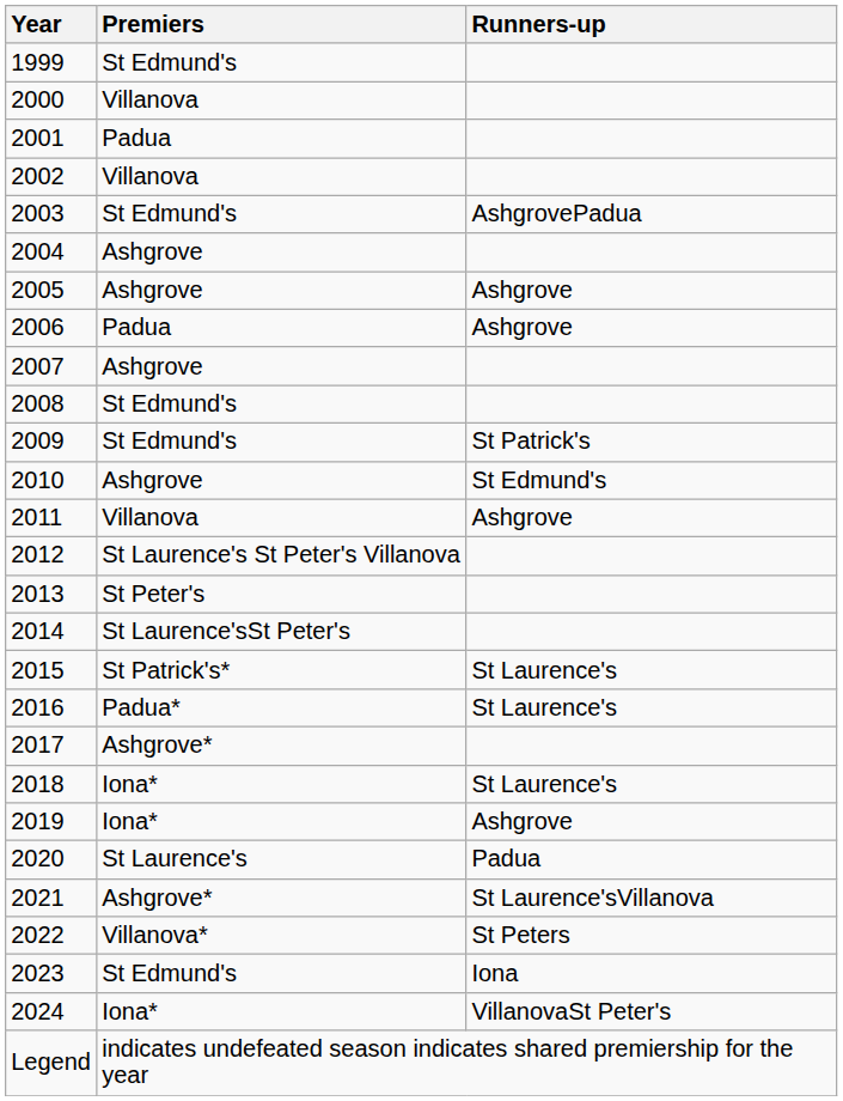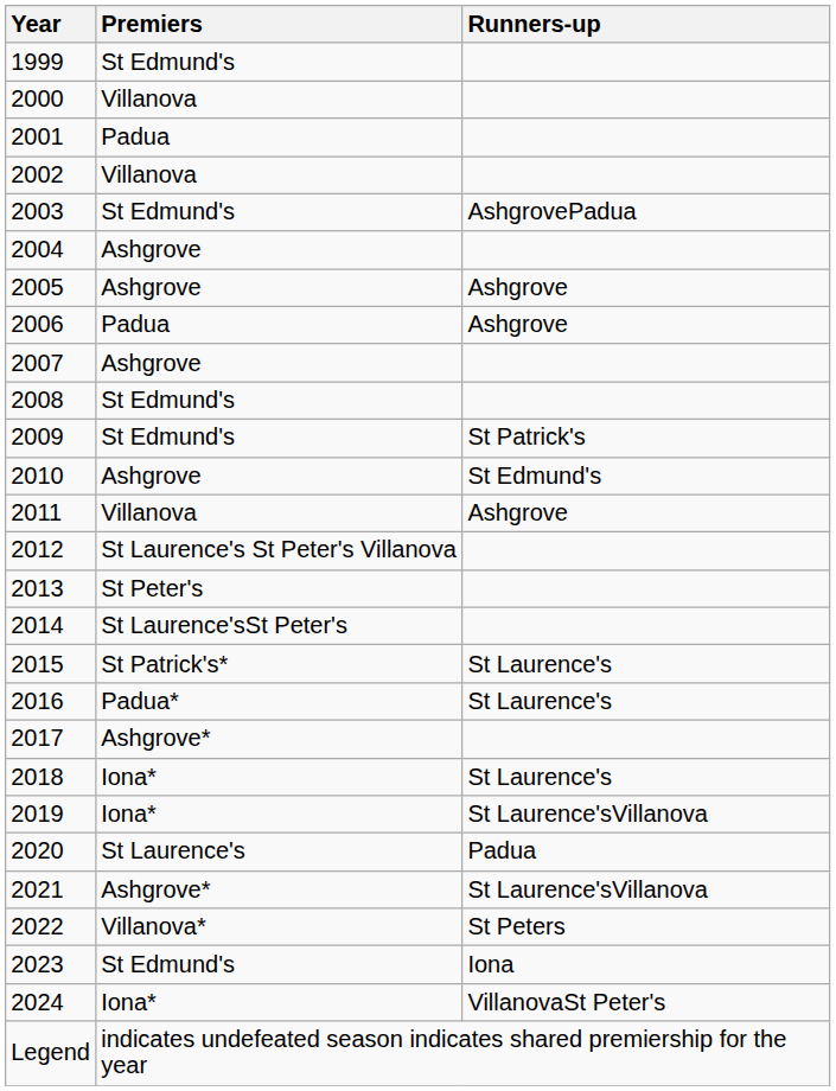2019 | Runners-up: Ashgrove -> St Laurence'sVillanova
